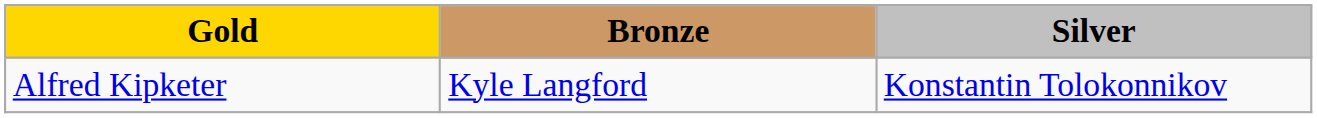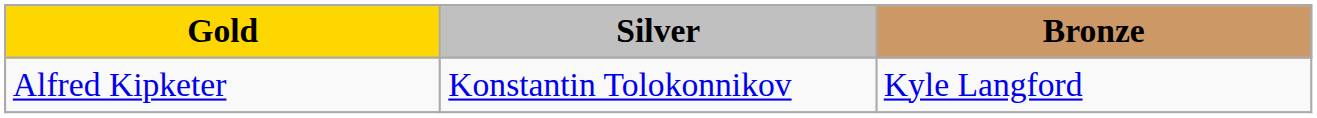columns swapped: Silver <-> Bronze
